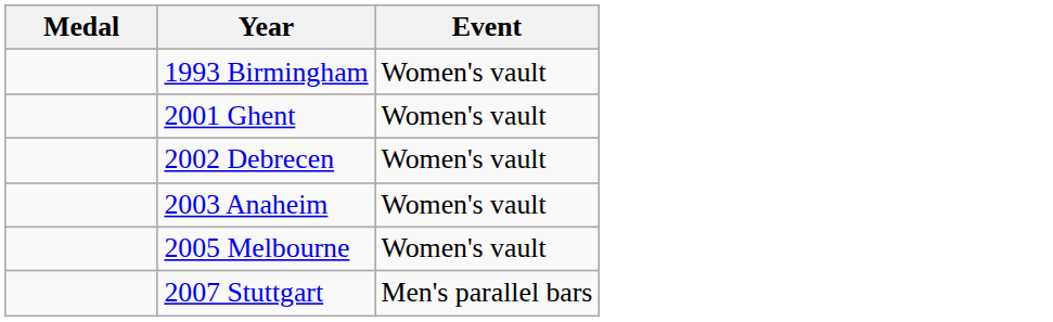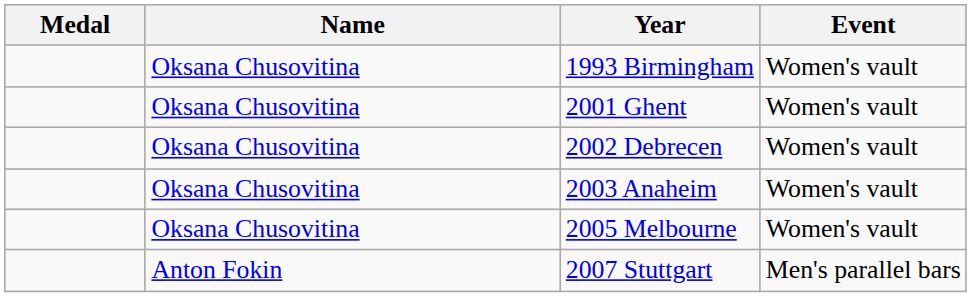+ column: Name | Oksana Chusovitina | Oksana Chusovitina | Oksana Chusovitina | Oksana Chusovitina | Oksana Chusovitina | Anton Fokin
